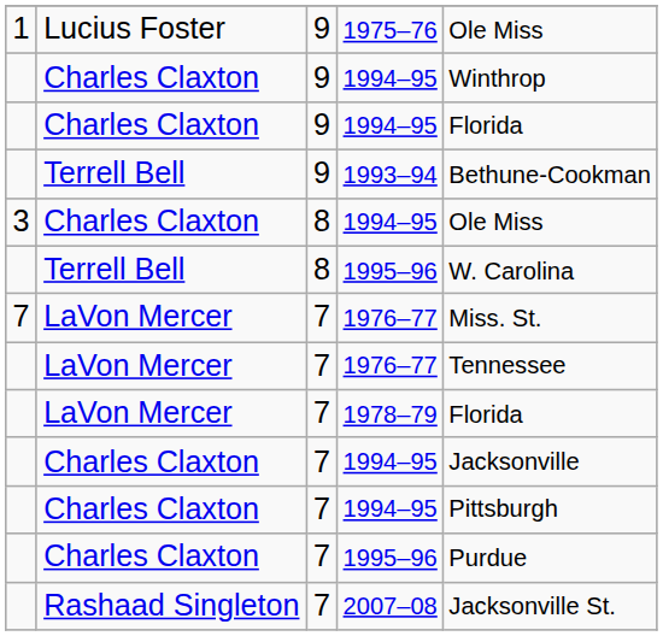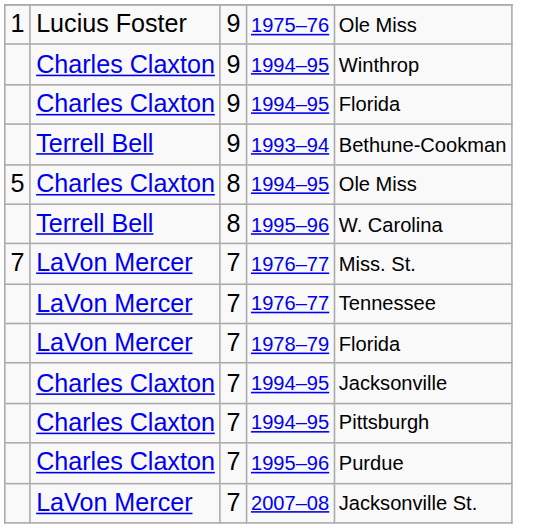8 / 1994–95 | column 1: 3 -> 5
2007–08 | column 2: Rashaad Singleton -> LaVon Mercer
